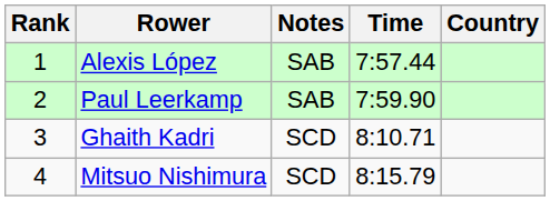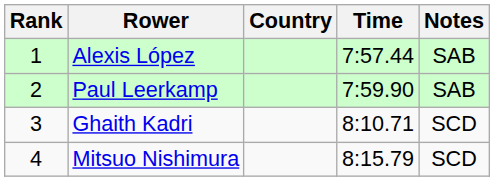columns swapped: Country <-> Notes
